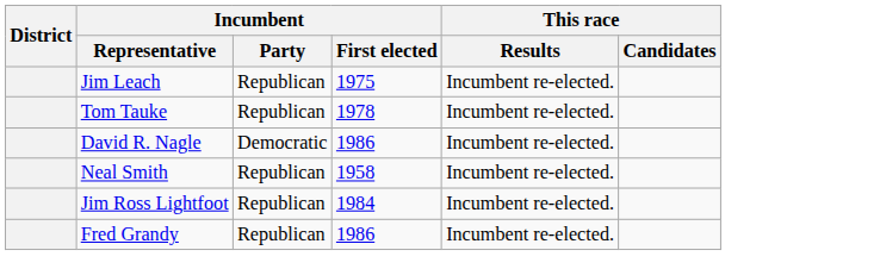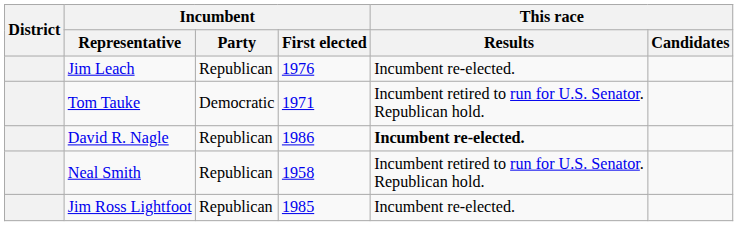Jim Leach | Incumbent / First elected: 1975 -> 1976
Tom Tauke | Incumbent / Party: Republican -> Democratic
Tom Tauke | Incumbent / First elected: 1978 -> 1971
Tom Tauke | This race / Results: Incumbent re-elected. -> Incumbent retired to run for U.S. Senator. Republican hold.
David R. Nagle | Incumbent / Party: Democratic -> Republican
David R. Nagle | This race / Results: normal -> bold
Neal Smith | This race / Results: Incumbent re-elected. -> Incumbent retired to run for U.S. Senator. Republican hold.
Jim Ross Lightfoot | Incumbent / First elected: 1984 -> 1985
- row: Fred Grandy | Republican | 1986 | Incumbent re-elected.
